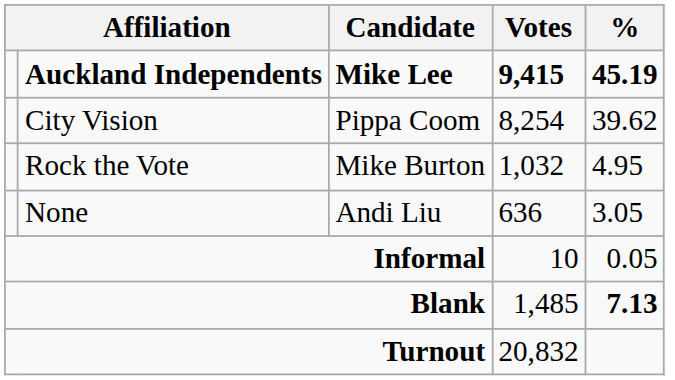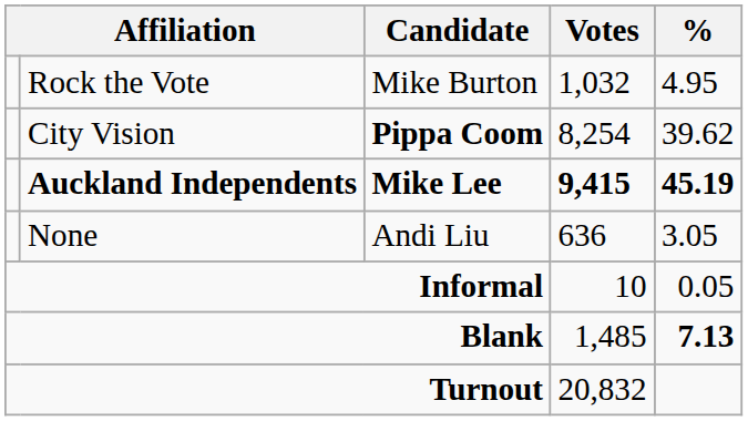rows swapped: Auckland Independents <-> Rock the Vote
City Vision | Candidate: normal -> bold
